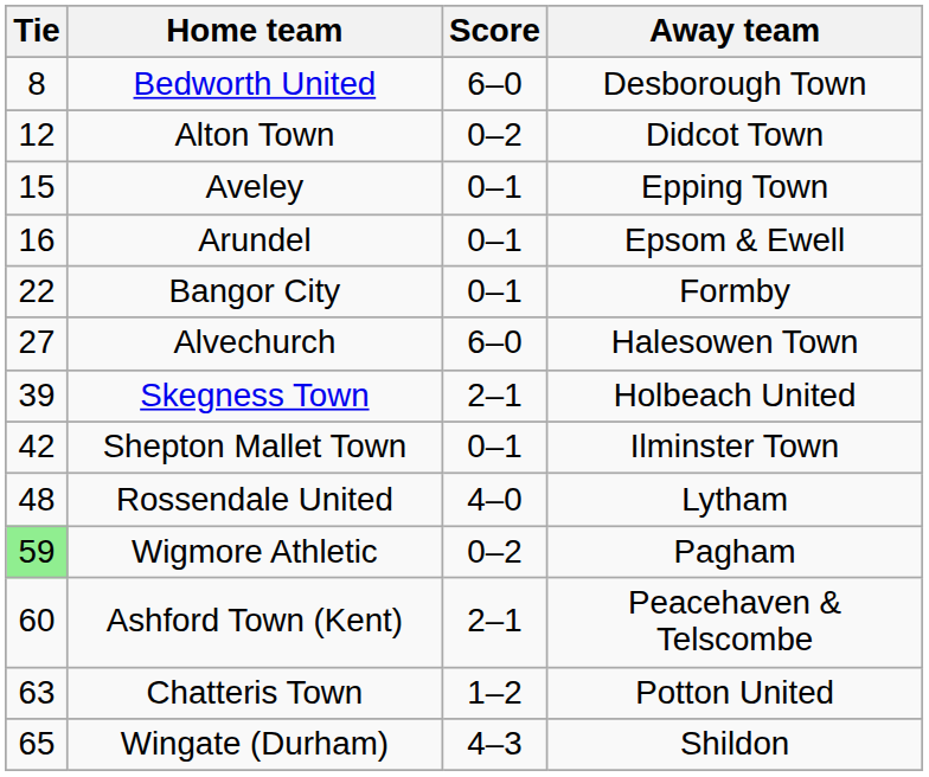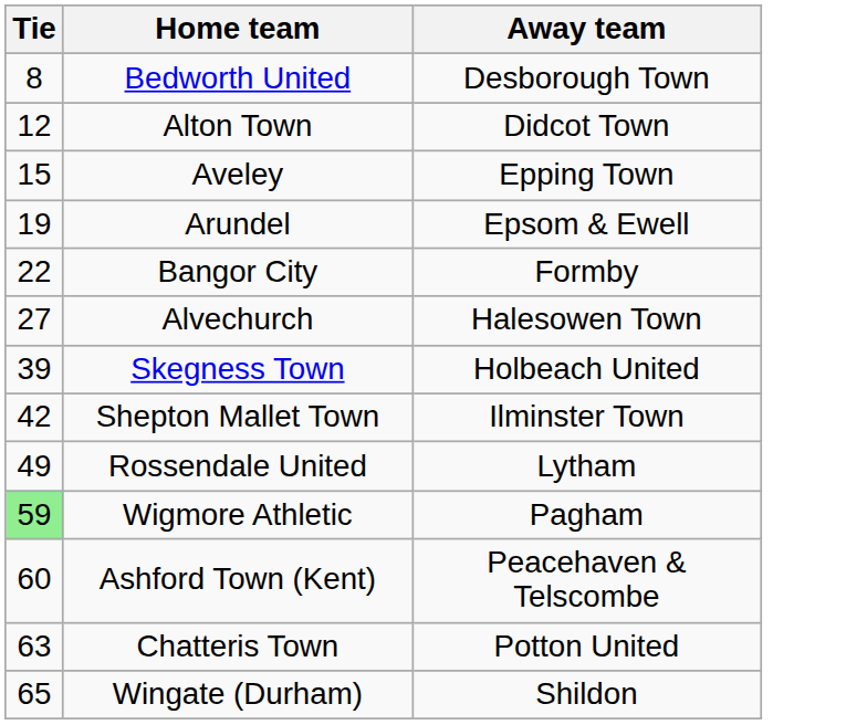- column: Score | 6–0 | 0–2 | 0–1 | 0–1 | 0–1 | 6–0 | 2–1 | 0–1 | 4–0 | 0–2 | 2–1 | 1–2 | 4–3
Arundel | Tie: 16 -> 19
Rossendale United | Tie: 48 -> 49
